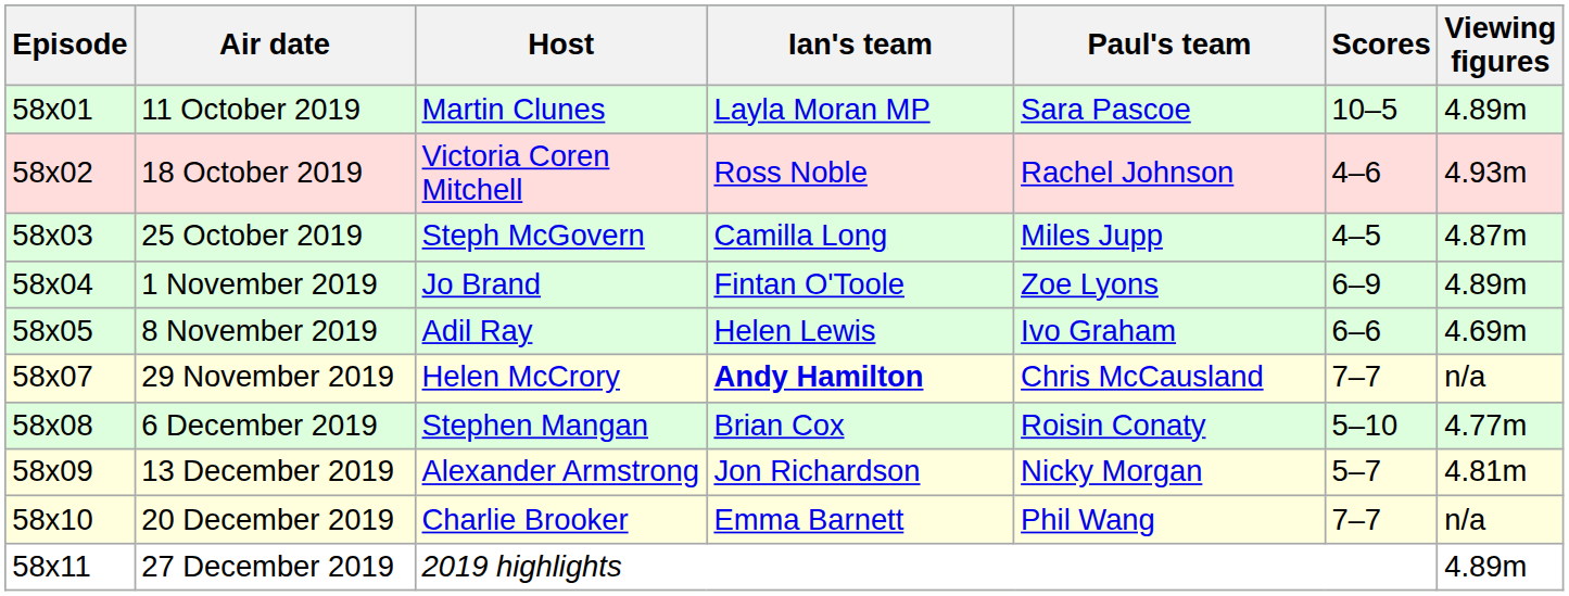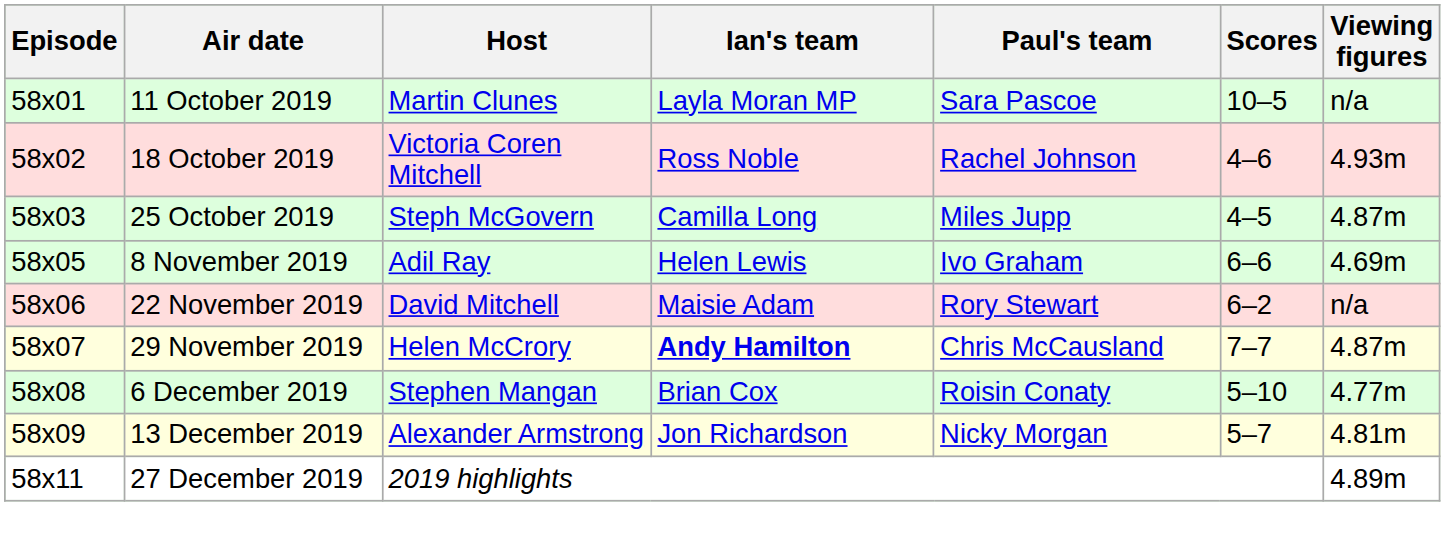11 October 2019 | Viewing figures: 4.89m -> n/a
- row: 58x04 | 1 November 2019 | Jo Brand | Fintan O'Toole | Zoe Lyons | 6–9 | 4.89m
+ row: 58x06 | 22 November 2019 | David Mitchell | Maisie Adam | Rory Stewart | 6–2 | n/a
29 November 2019 | Viewing figures: n/a -> 4.87m
- row: 58x10 | 20 December 2019 | Charlie Brooker | Emma Barnett | Phil Wang | 7–7 | n/a
